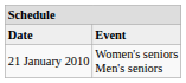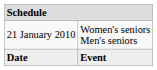rows swapped: Date <-> 21 January 2010
